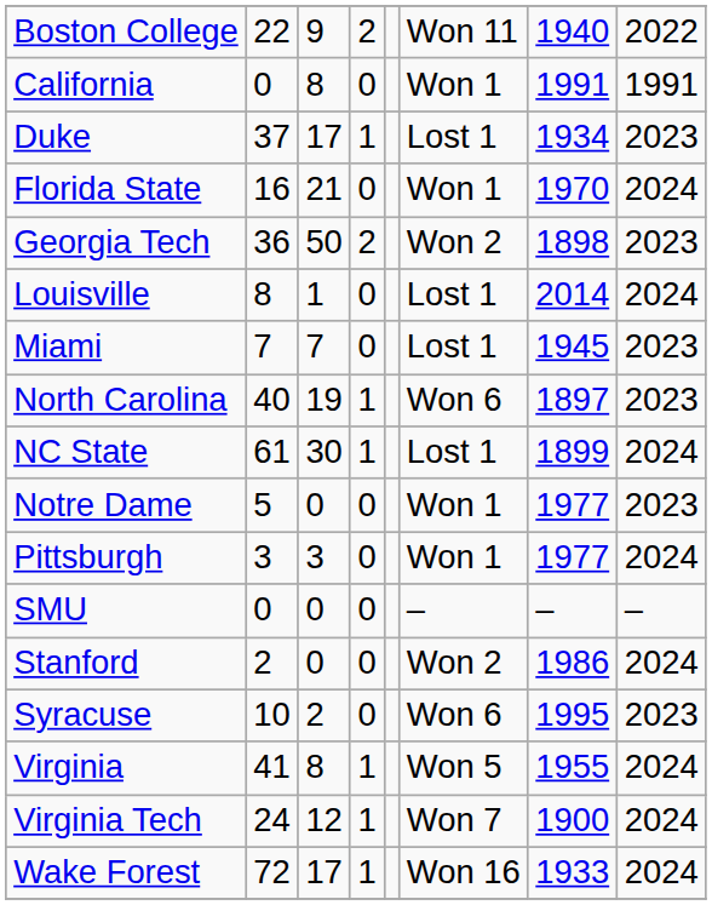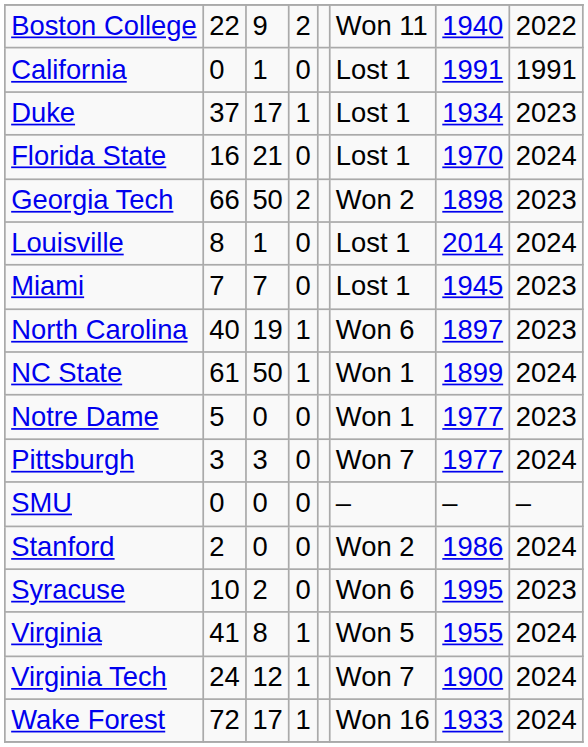California | column 3: 8 -> 1
California | column 6: Won 1 -> Lost 1
Florida State | column 6: Won 1 -> Lost 1
Georgia Tech | column 2: 36 -> 66
NC State | column 3: 30 -> 50
NC State | column 6: Lost 1 -> Won 1
Pittsburgh | column 6: Won 1 -> Won 7
